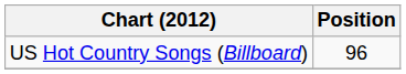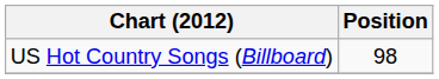US Hot Country Songs (Billboard) | Position: 96 -> 98
